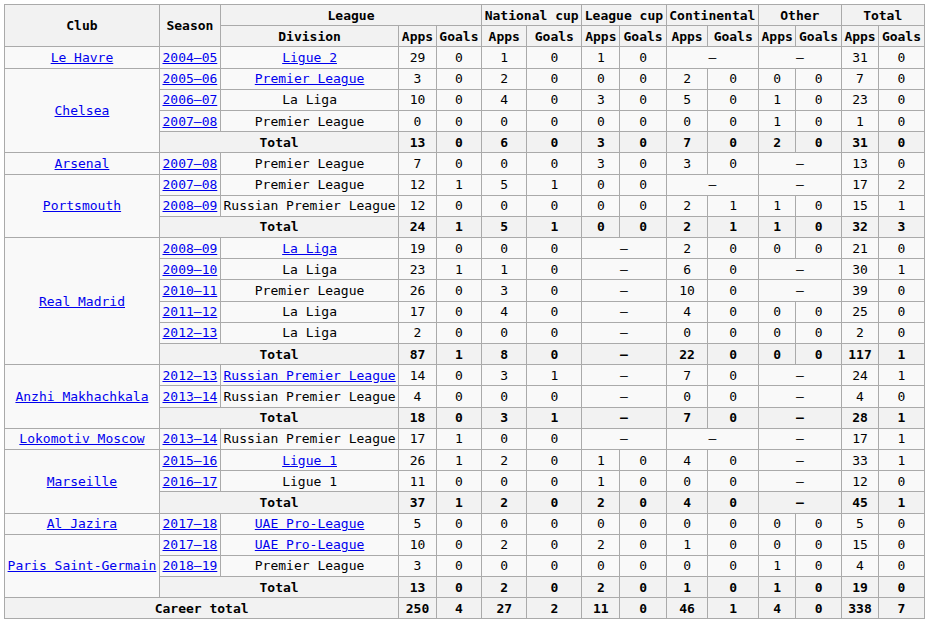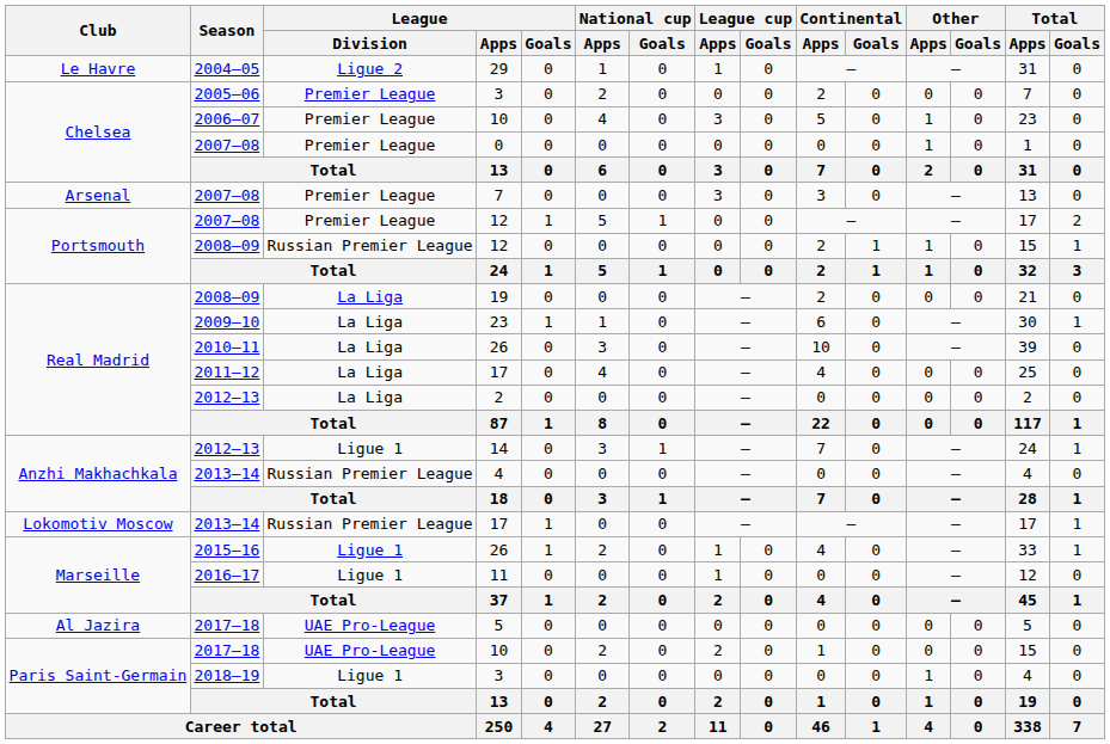2006–07 / 10 | League / Division: La Liga -> Premier League
2010–11 / 26 | League / Division: Premier League -> La Liga
14 | League / Division: Russian Premier League -> Ligue 1
2018–19 / 3 | League / Division: Premier League -> Ligue 1
